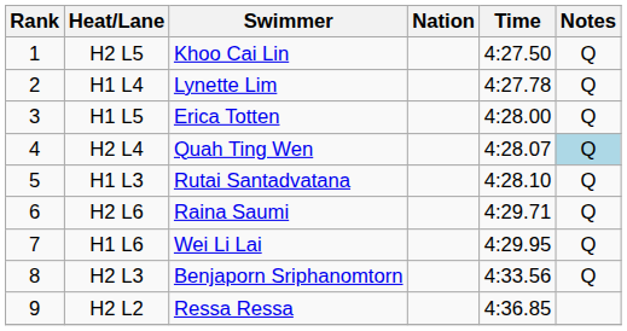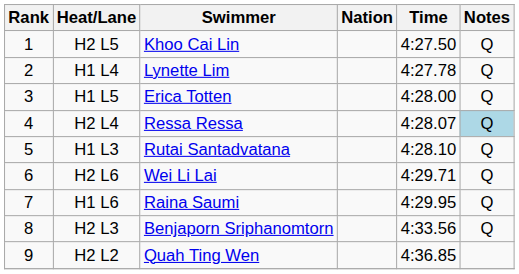H2 L4 | Swimmer: Quah Ting Wen -> Ressa Ressa
H2 L6 | Swimmer: Raina Saumi -> Wei Li Lai
H1 L6 | Swimmer: Wei Li Lai -> Raina Saumi
H2 L2 | Swimmer: Ressa Ressa -> Quah Ting Wen
